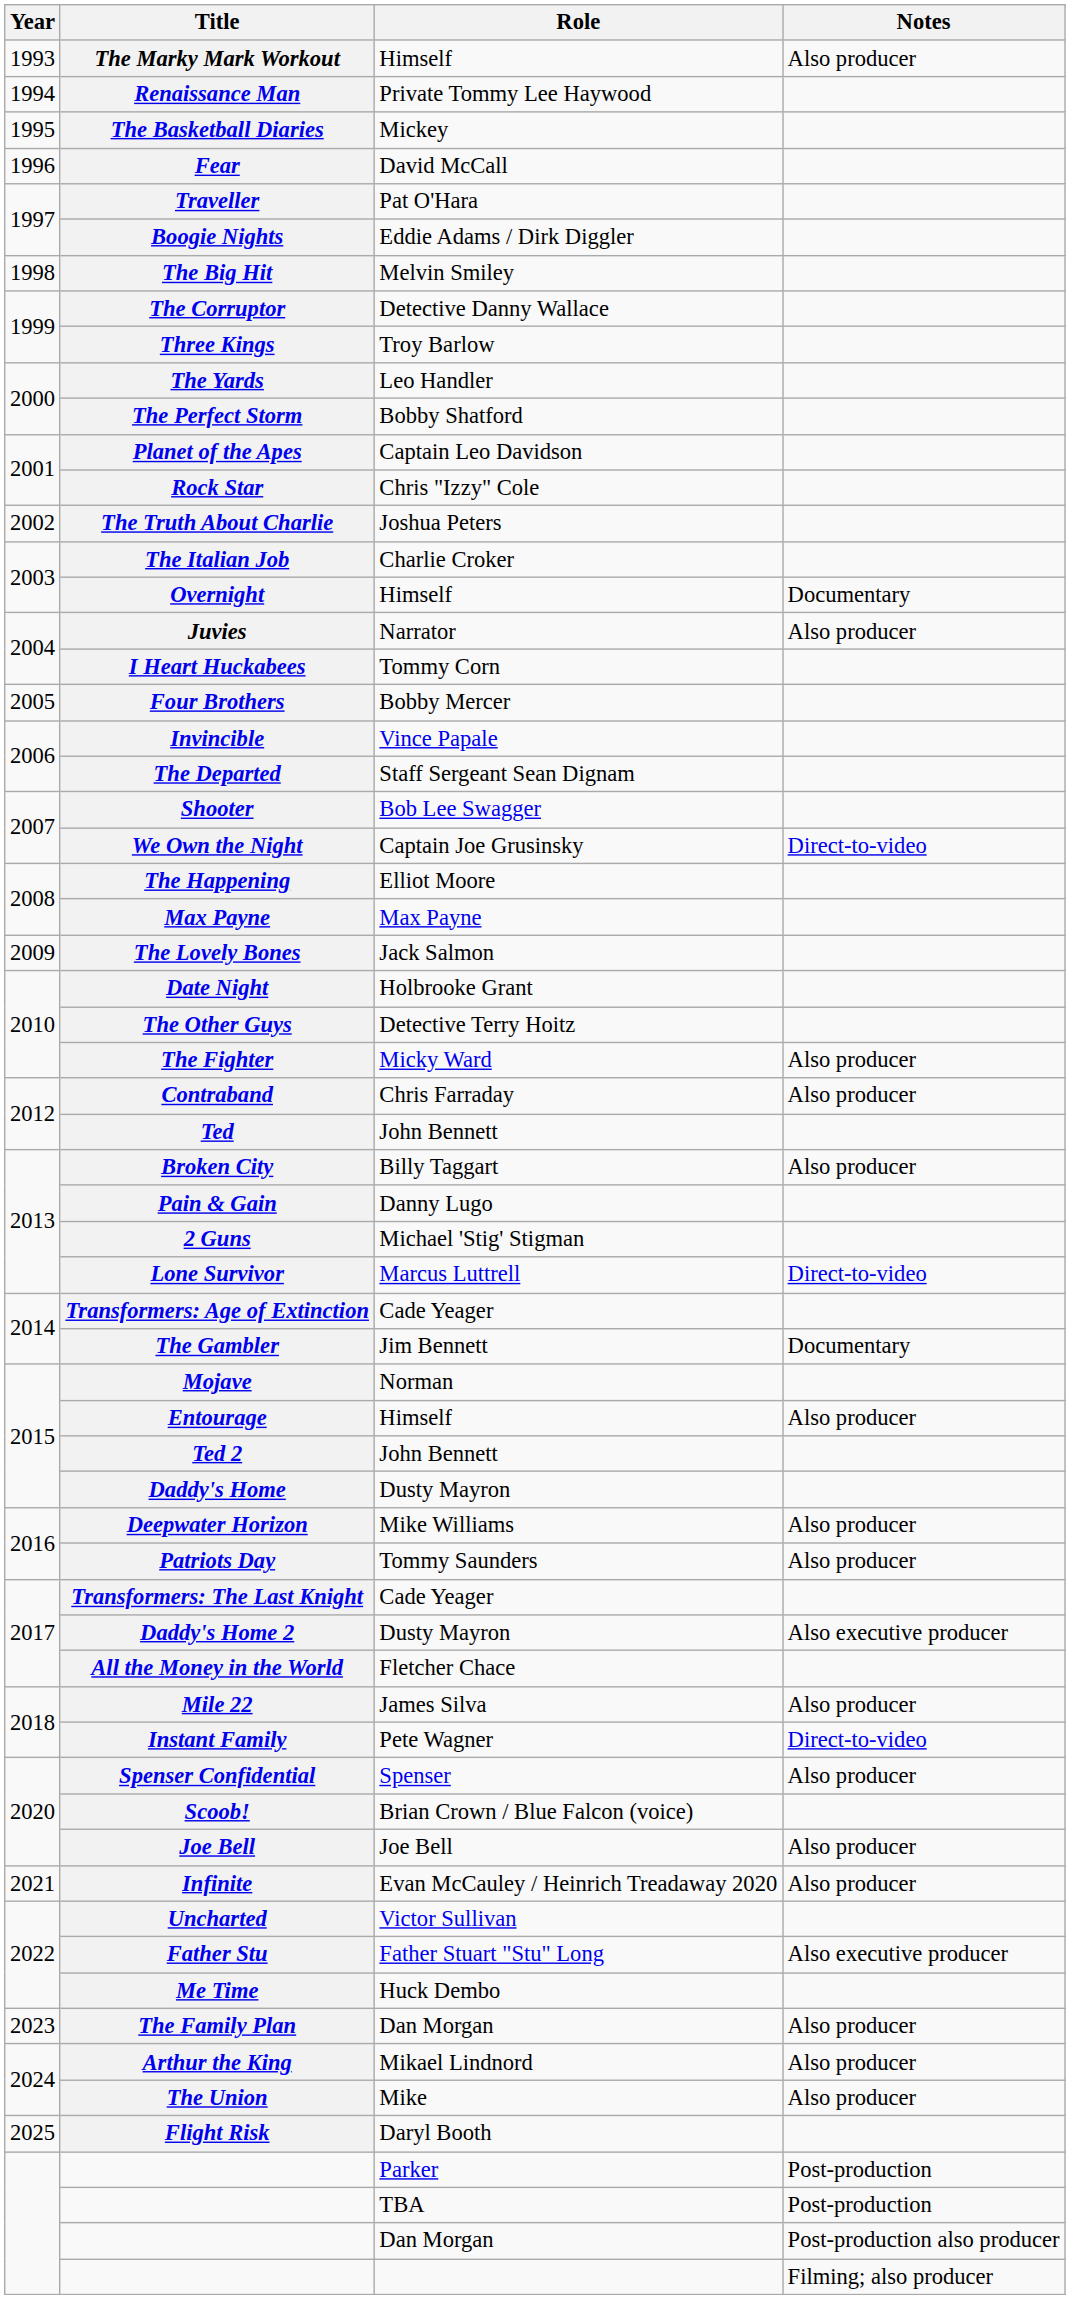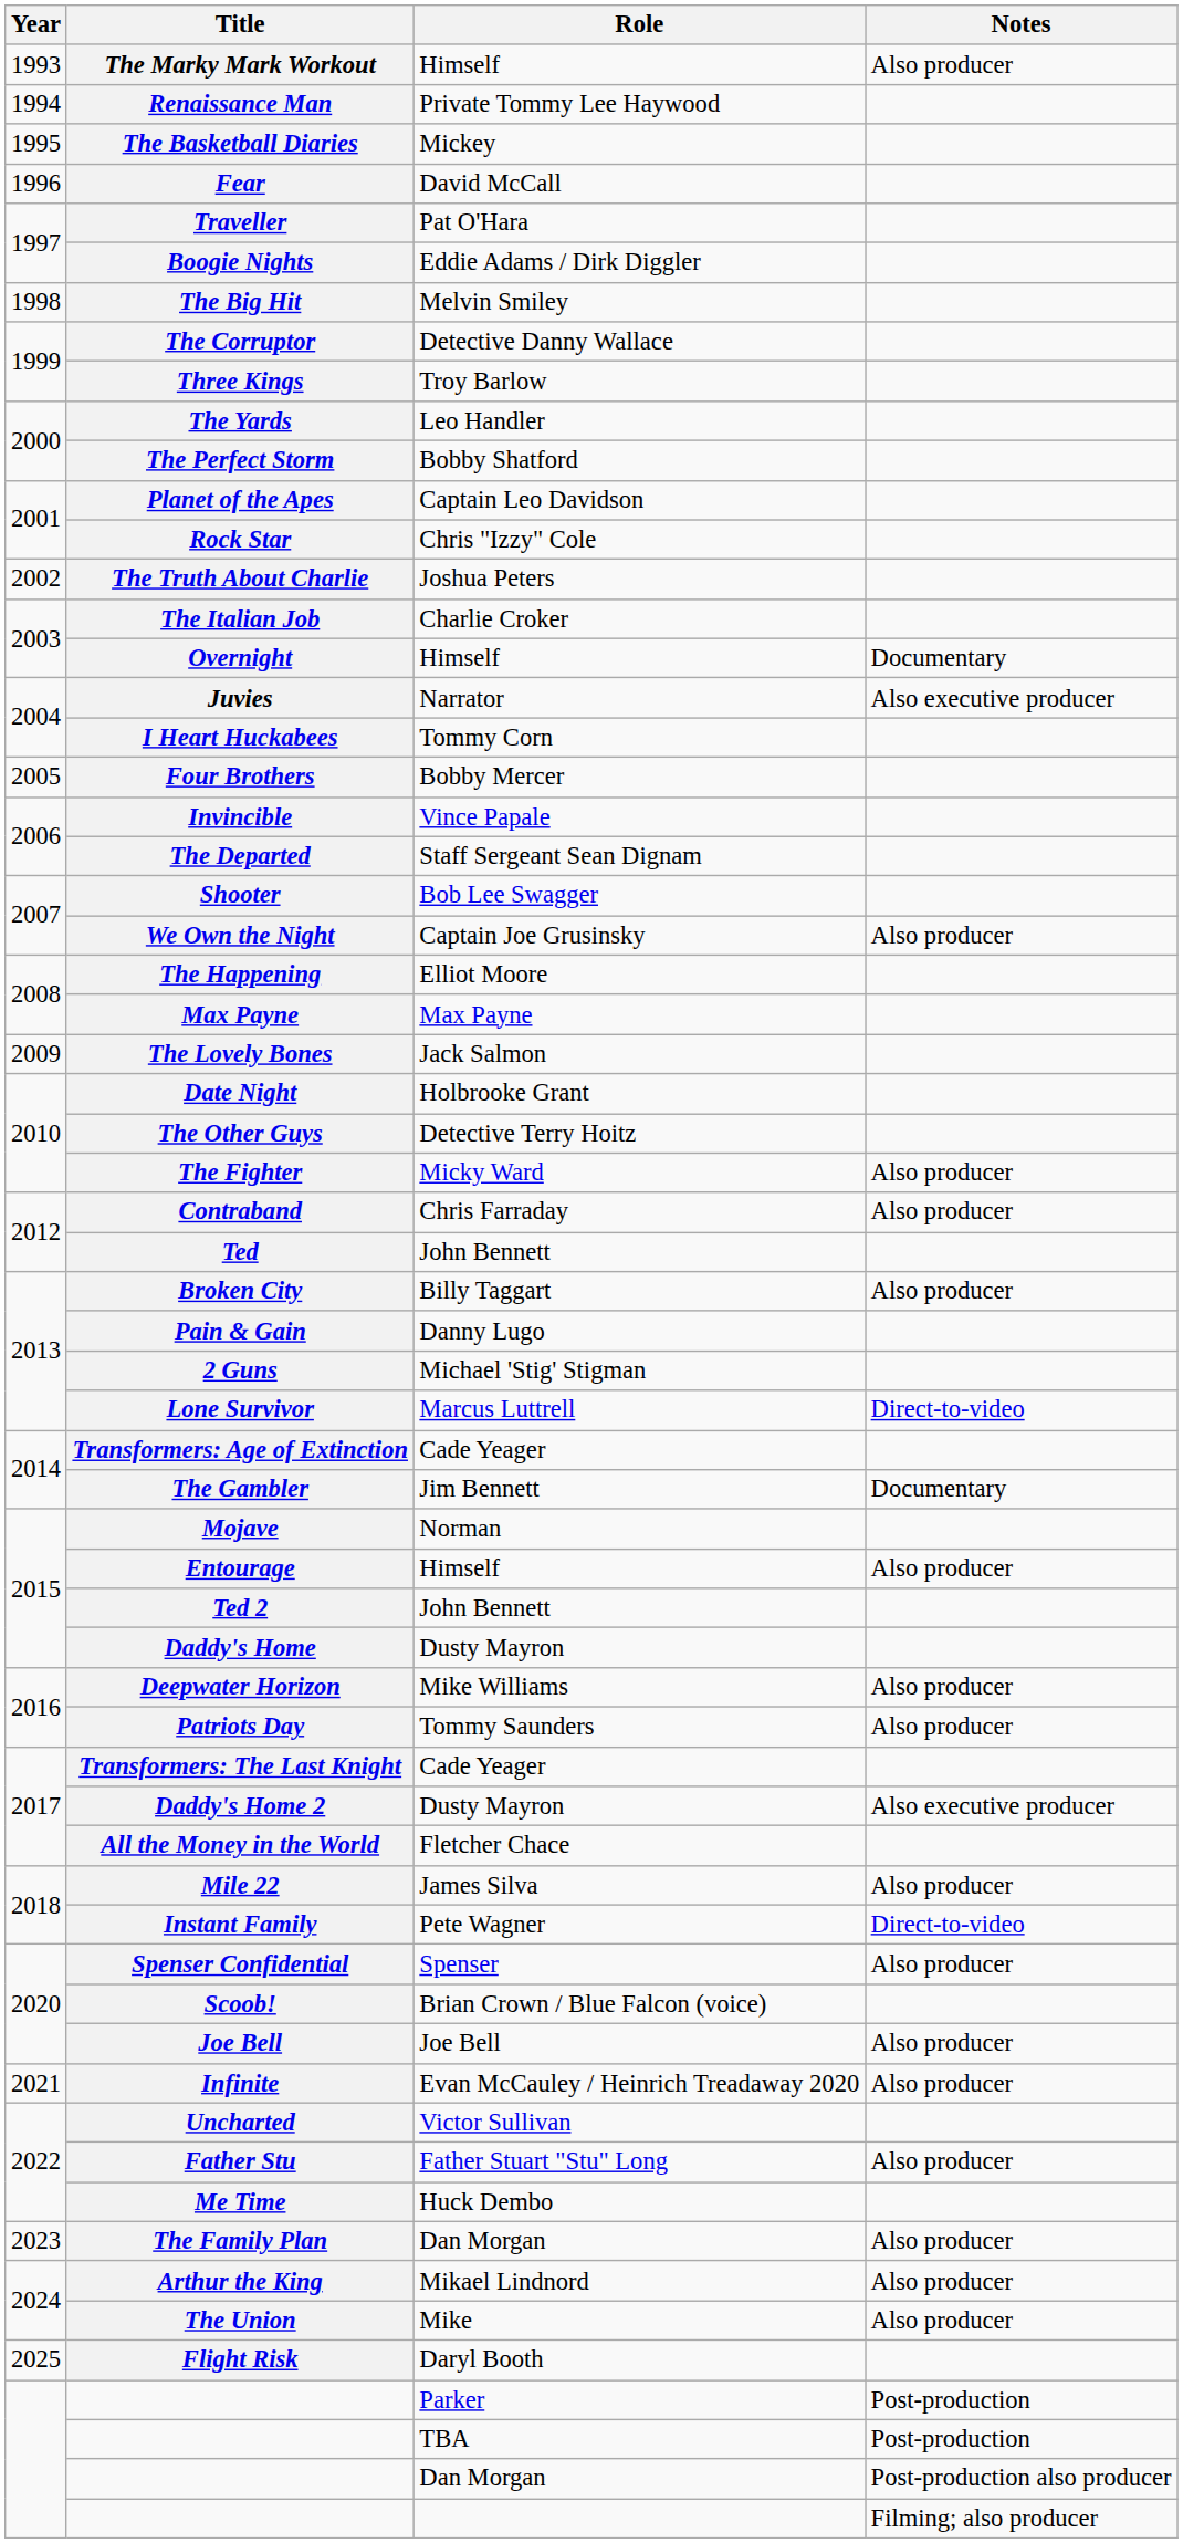Juvies | Notes: Also producer -> Also executive producer
We Own the Night | Notes: Direct-to-video -> Also producer
Father Stu | Notes: Also executive producer -> Also producer
